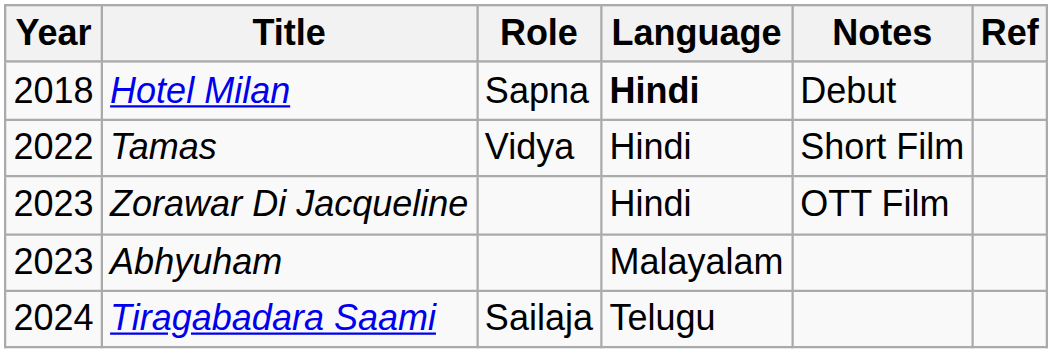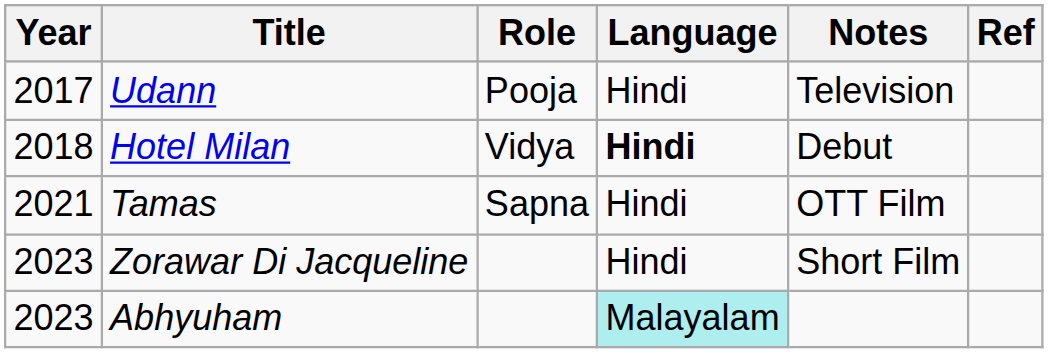+ row: 2017 | Udann | Pooja | Hindi | Television
Hotel Milan | Role: Sapna -> Vidya
Tamas | Year: 2022 -> 2021
Tamas | Role: Vidya -> Sapna
Tamas | Notes: Short Film -> OTT Film
Zorawar Di Jacqueline | Notes: OTT Film -> Short Film
Abhyuham | Language: no background -> paleturquoise background
- row: 2024 | Tiragabadara Saami | Sailaja | Telugu
